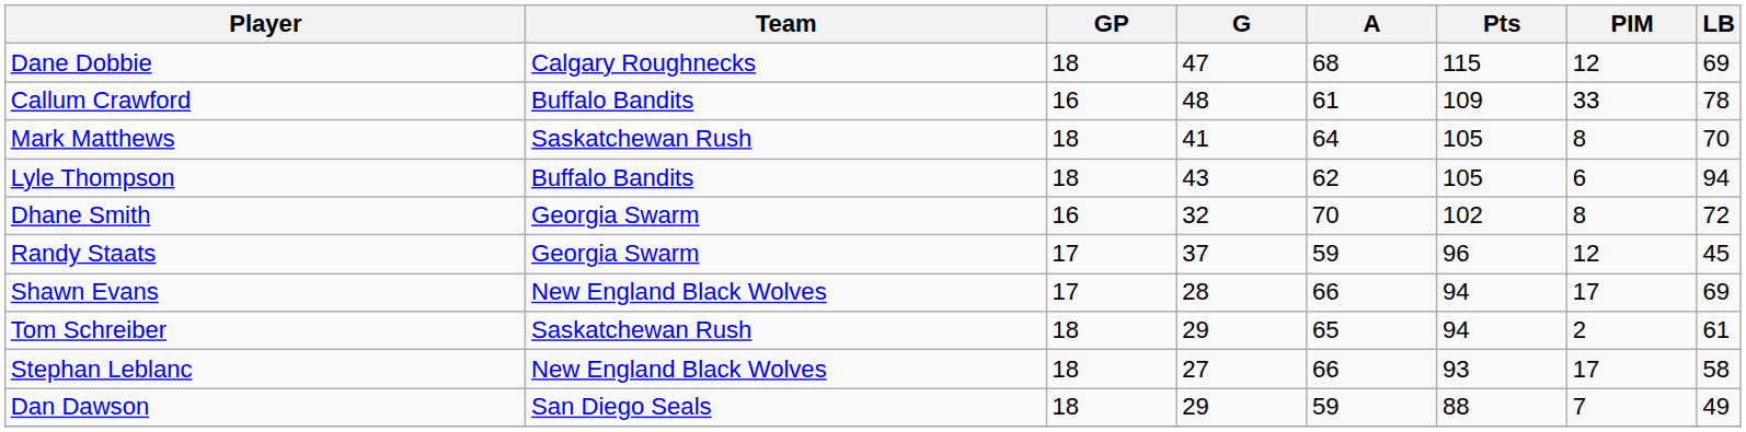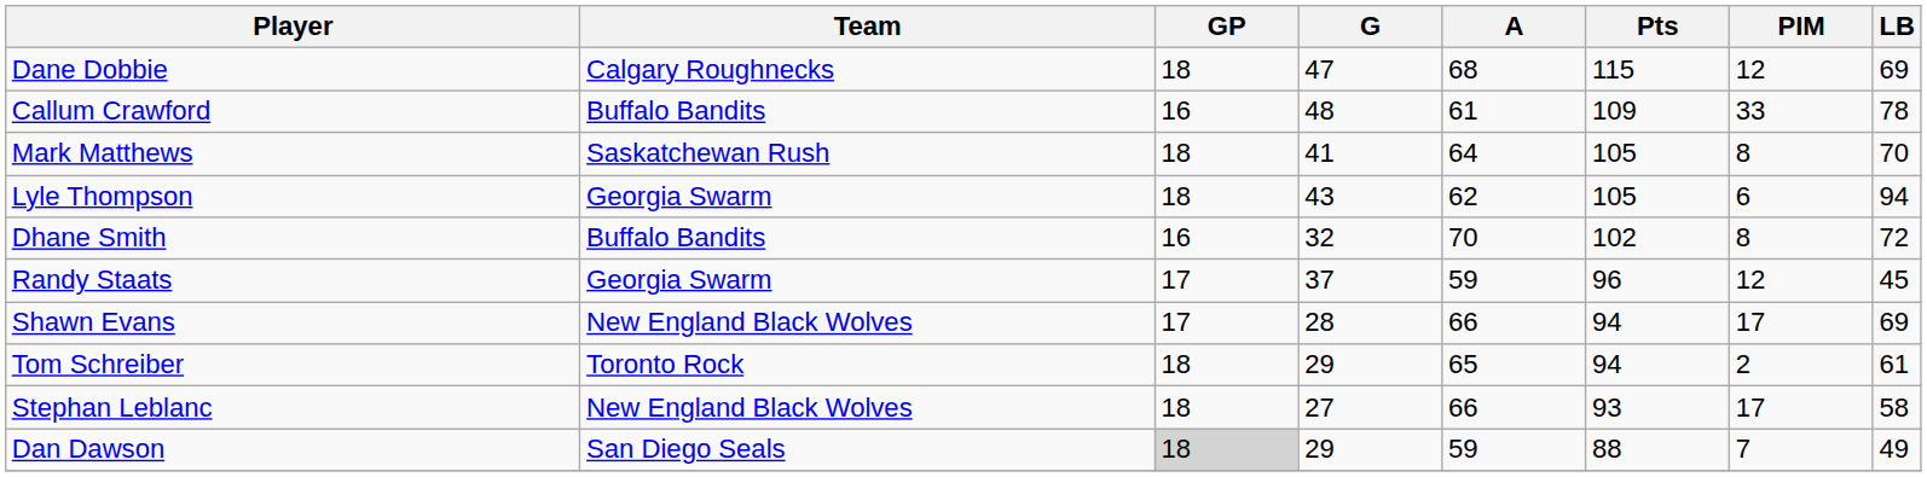Lyle Thompson | Team: Buffalo Bandits -> Georgia Swarm
Dhane Smith | Team: Georgia Swarm -> Buffalo Bandits
Tom Schreiber | Team: Saskatchewan Rush -> Toronto Rock
Dan Dawson | GP: no background -> lightgrey background
